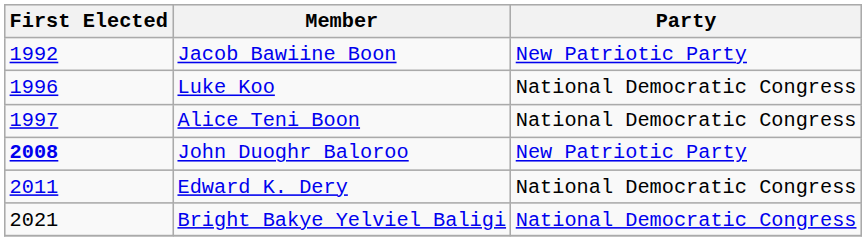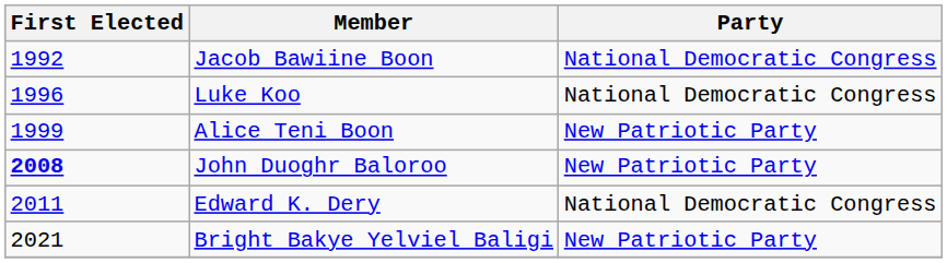Jacob Bawiine Boon | Party: New Patriotic Party -> National Democratic Congress
Alice Teni Boon | First Elected: 1997 -> 1999
Alice Teni Boon | Party: National Democratic Congress -> New Patriotic Party
Bright Bakye Yelviel Baligi | Party: National Democratic Congress -> New Patriotic Party
